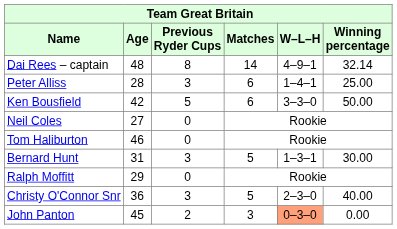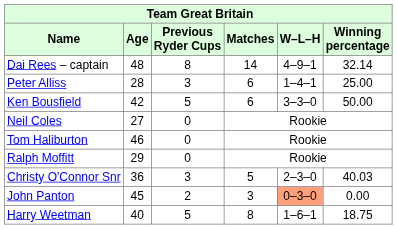- row: Bernard Hunt | 31 | 3 | 5 | 1–3–1 | 30.00
Christy O'Connor Snr | Winning percentage: 40.00 -> 40.03
+ row: Harry Weetman | 40 | 5 | 8 | 1–6–1 | 18.75
